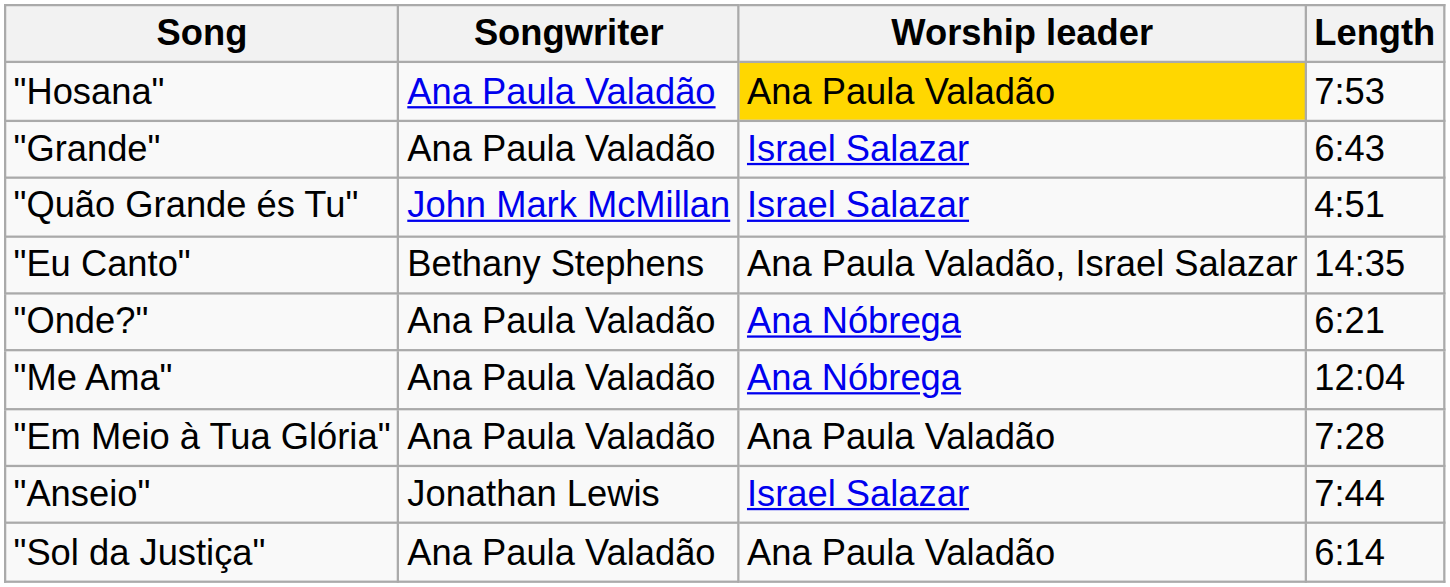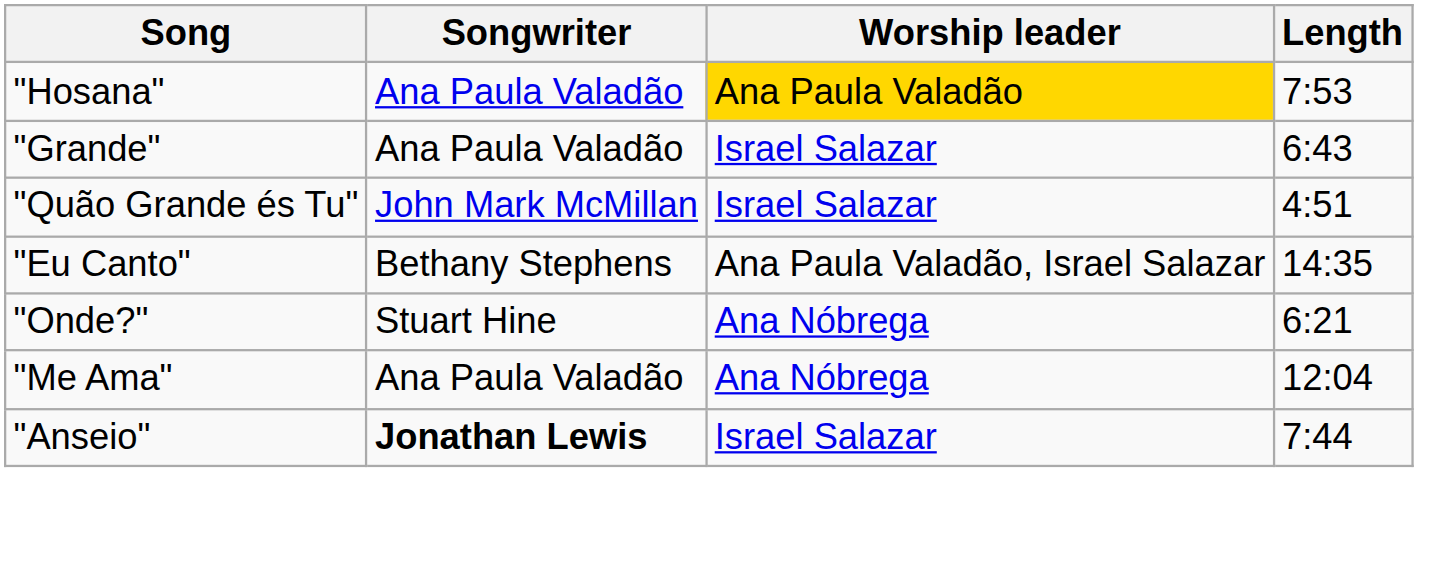"Onde?" | Songwriter: Ana Paula Valadão -> Stuart Hine
- row: "Em Meio à Tua Glória" | Ana Paula Valadão | Ana Paula Valadão | 7:28
"Anseio" | Songwriter: normal -> bold
- row: "Sol da Justiça" | Ana Paula Valadão | Ana Paula Valadão | 6:14
